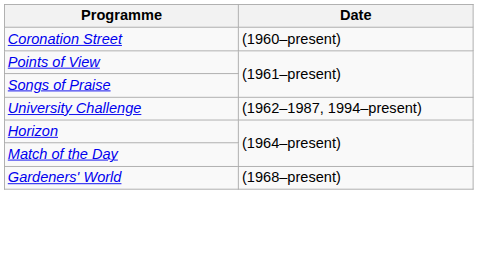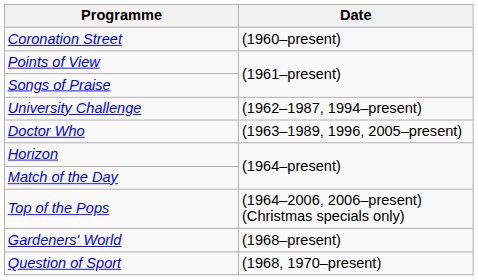+ row: Doctor Who | (1963–1989, 1996, 2005–present)
+ row: Top of the Pops | (1964–2006, 2006–present) (Christmas specials only)
+ row: Question of Sport | (1968, 1970–present)
